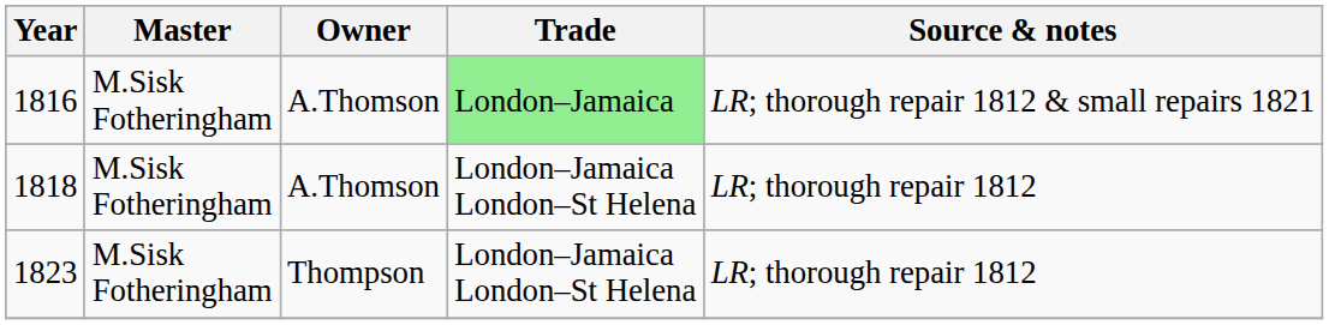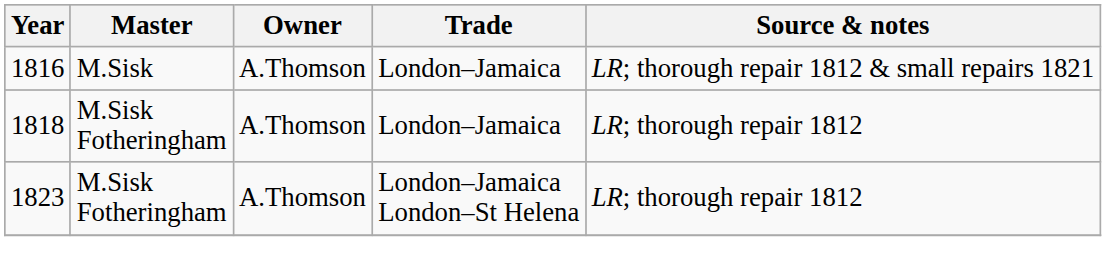1816 | Master: M.Sisk Fotheringham -> M.Sisk
1816 | Trade: lightgreen background -> no background
1818 | Trade: London–Jamaica London–St Helena -> London–Jamaica
1823 | Owner: Thompson -> A.Thomson
